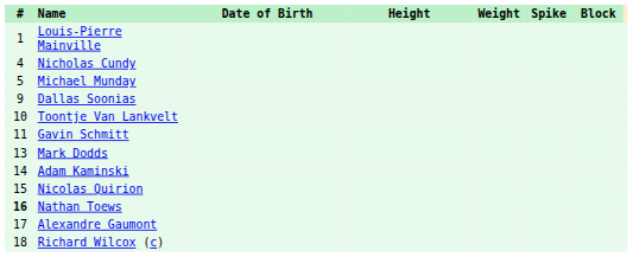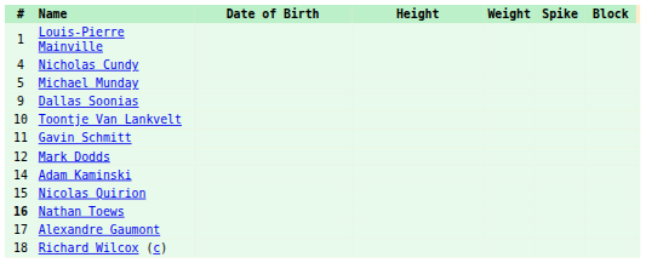Mark Dodds | #: 13 -> 12
